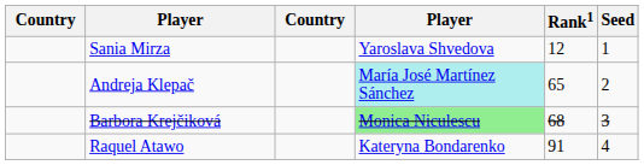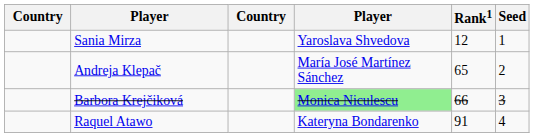Andreja Klepač | column 4: paleturquoise background -> no background
Barbora Krejčiková | Rank1: 68 -> 66
